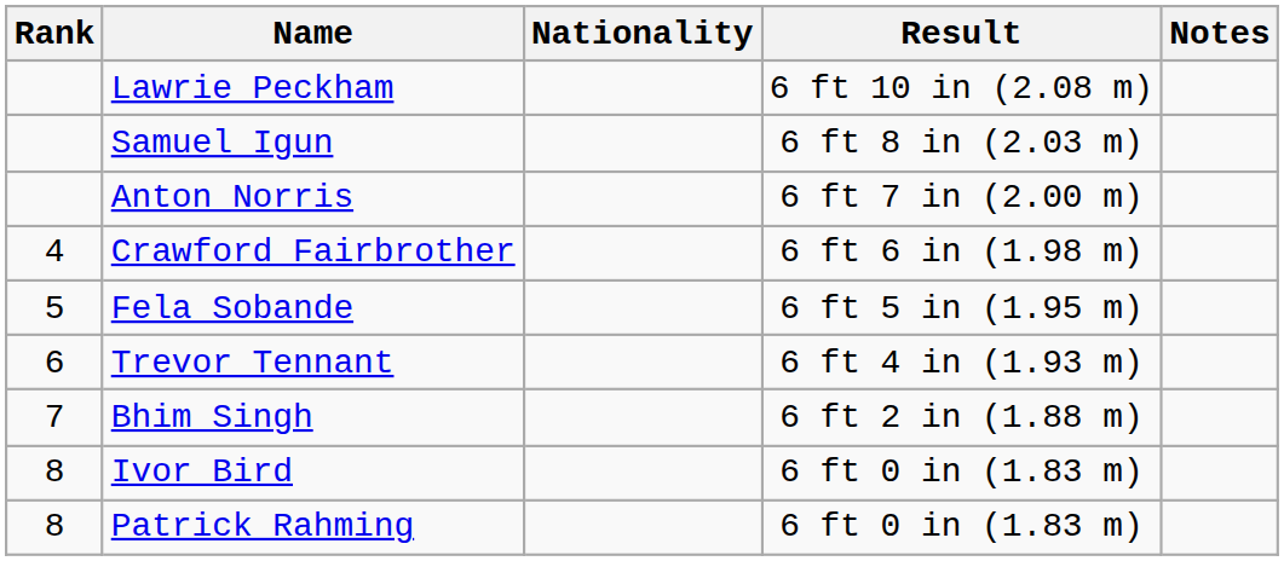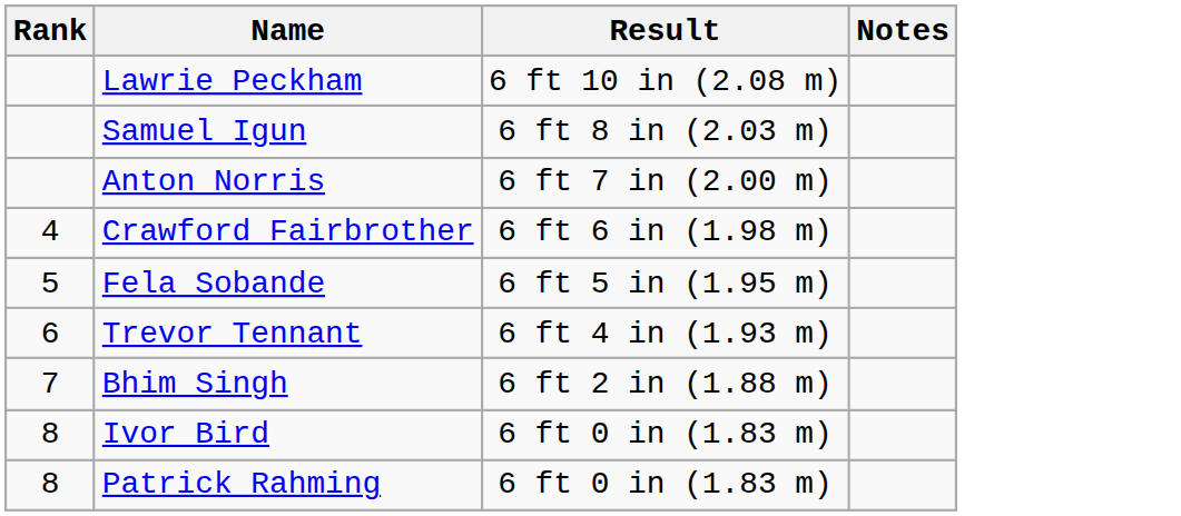- column: Nationality
